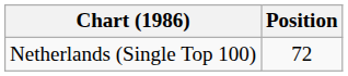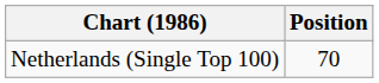Netherlands (Single Top 100) | Position: 72 -> 70
